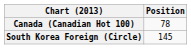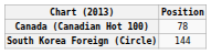South Korea Foreign (Circle) | Position: 145 -> 144
